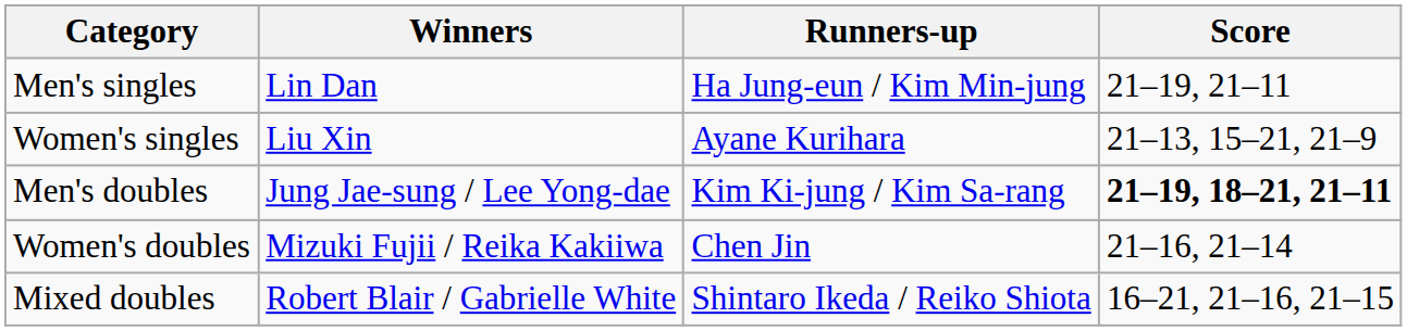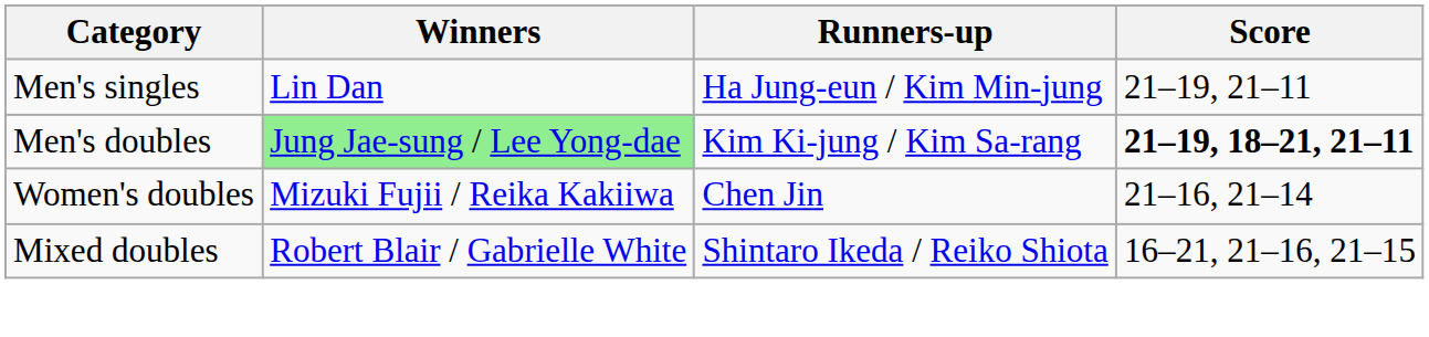- row: Women's singles | Liu Xin | Ayane Kurihara | 21–13, 15–21, 21–9
Men's doubles | Winners: no background -> lightgreen background
